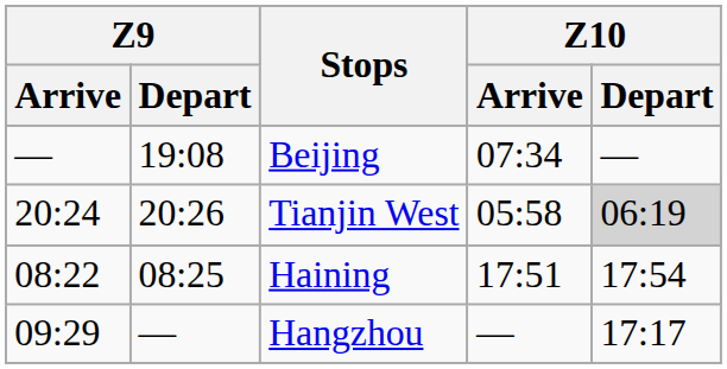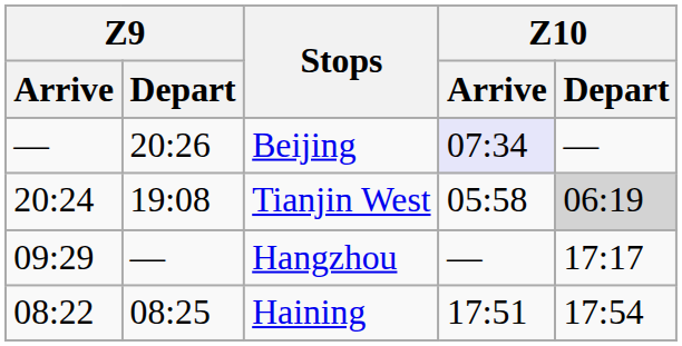Beijing | Z9 / Depart: 19:08 -> 20:26
Beijing | Z10 / Arrive: no background -> lavender background
Tianjin West | Z9 / Depart: 20:26 -> 19:08
rows swapped: Haining <-> Hangzhou
